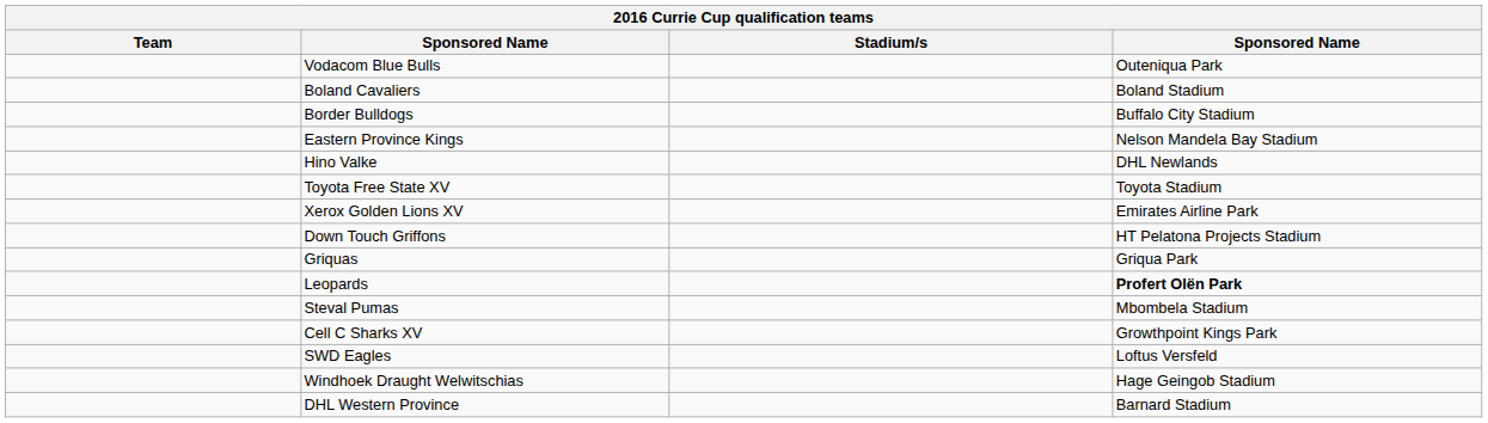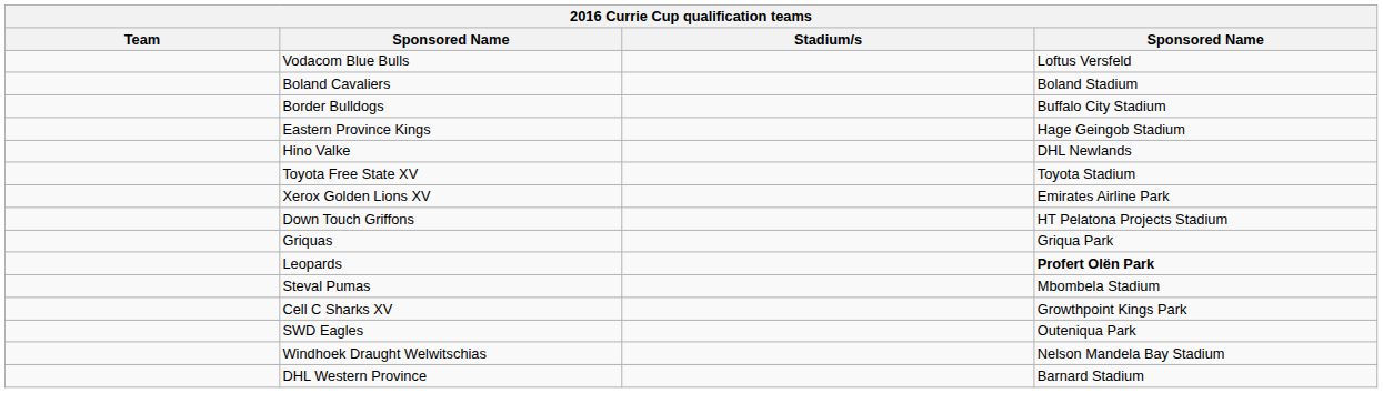Vodacom Blue Bulls | column 4: Outeniqua Park -> Loftus Versfeld
Eastern Province Kings | column 4: Nelson Mandela Bay Stadium -> Hage Geingob Stadium
SWD Eagles | column 4: Loftus Versfeld -> Outeniqua Park
Windhoek Draught Welwitschias | column 4: Hage Geingob Stadium -> Nelson Mandela Bay Stadium
